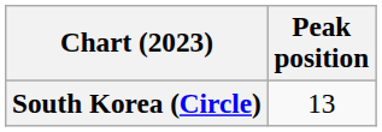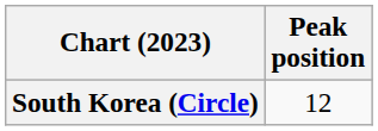South Korea (Circle) | Peak position: 13 -> 12
